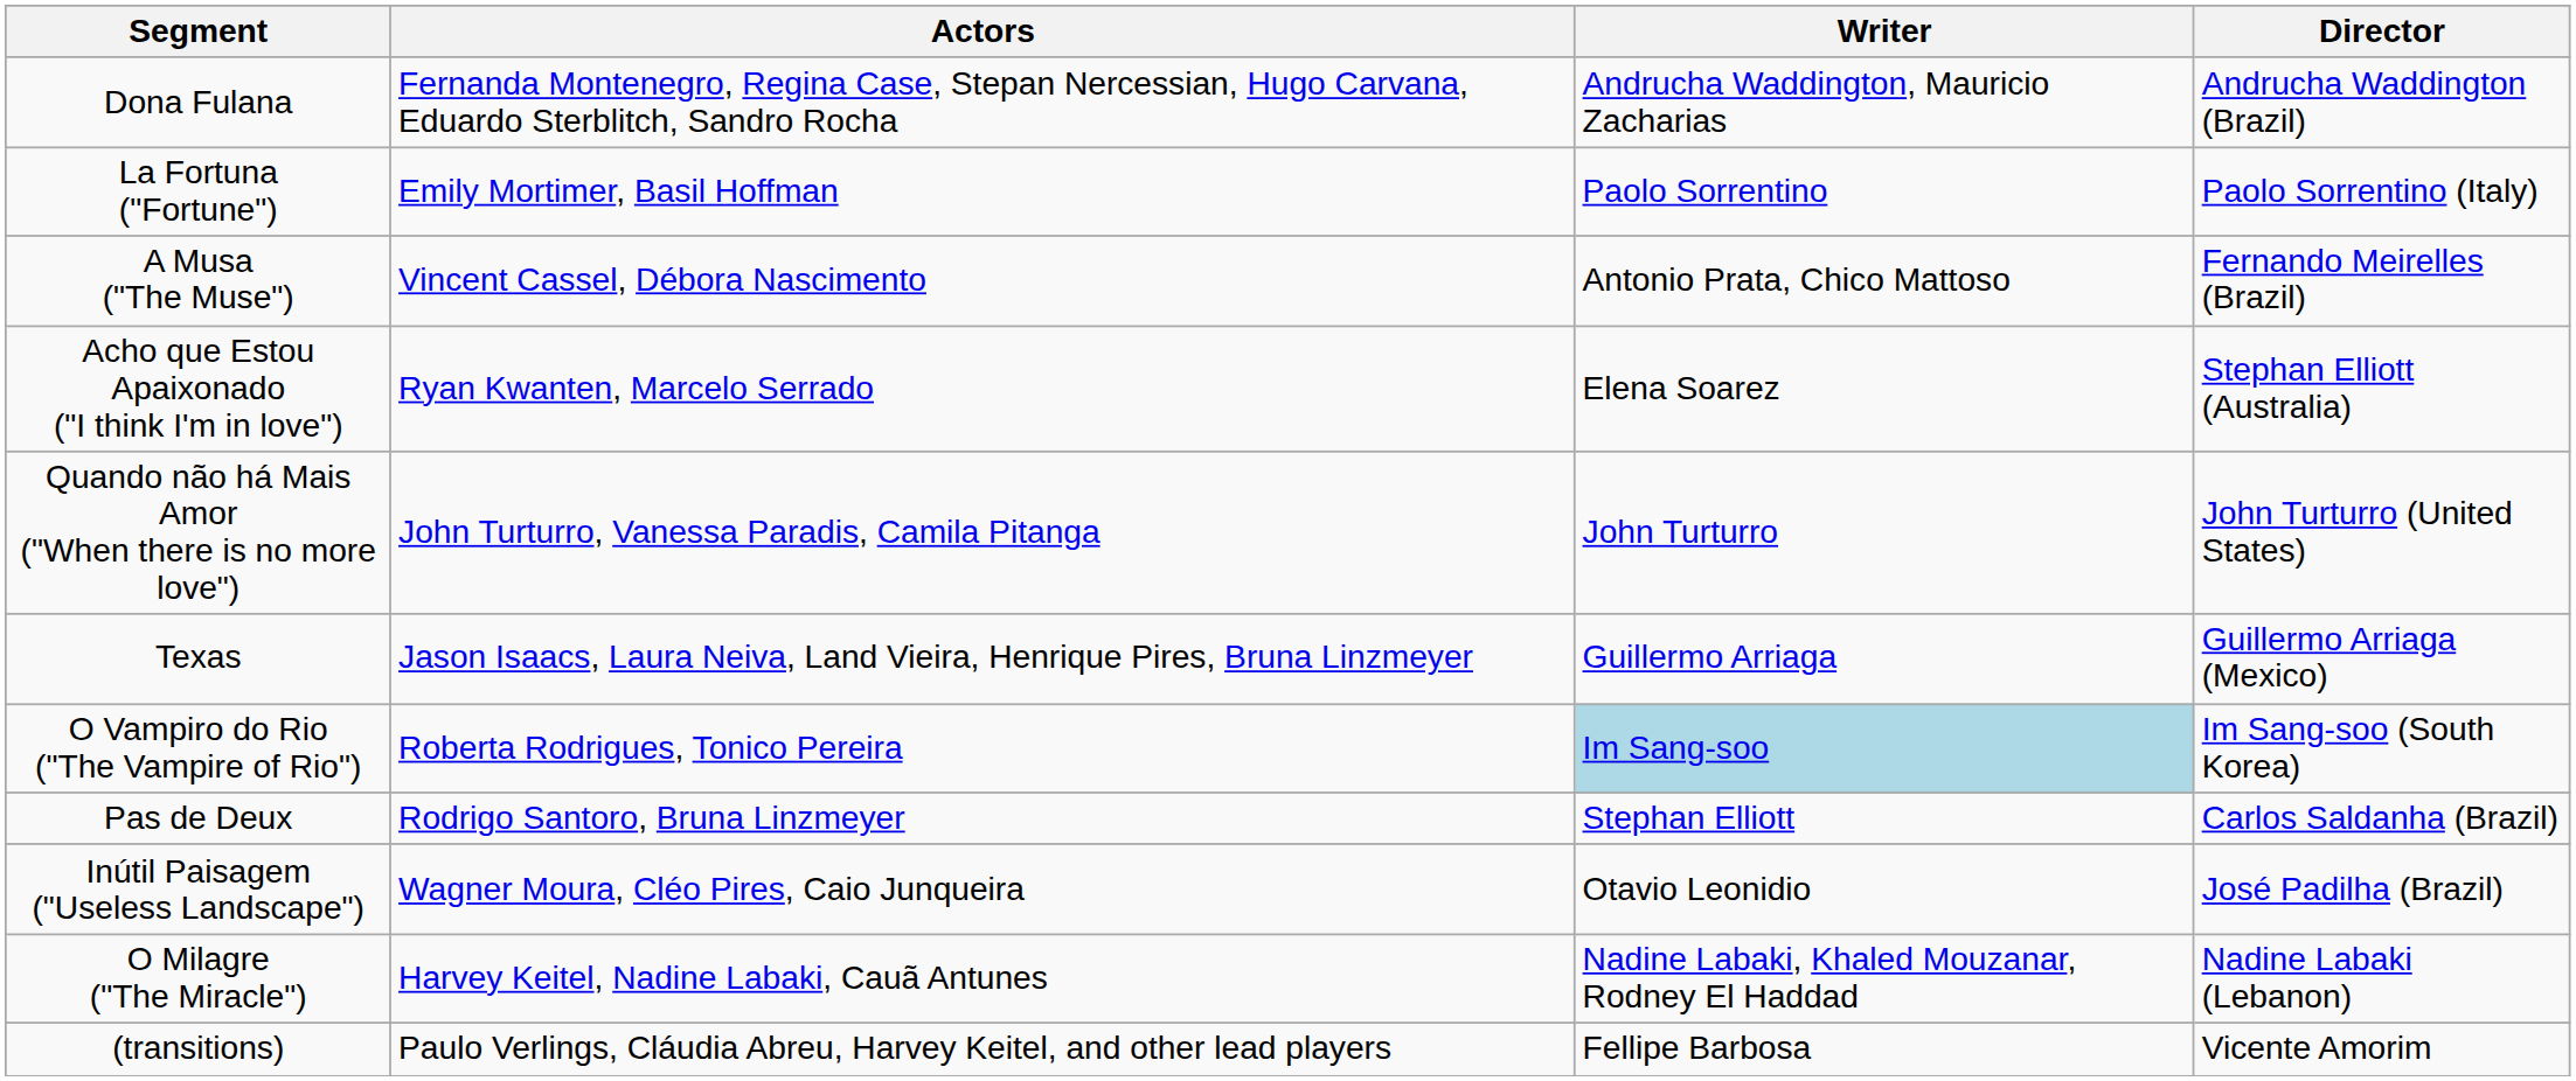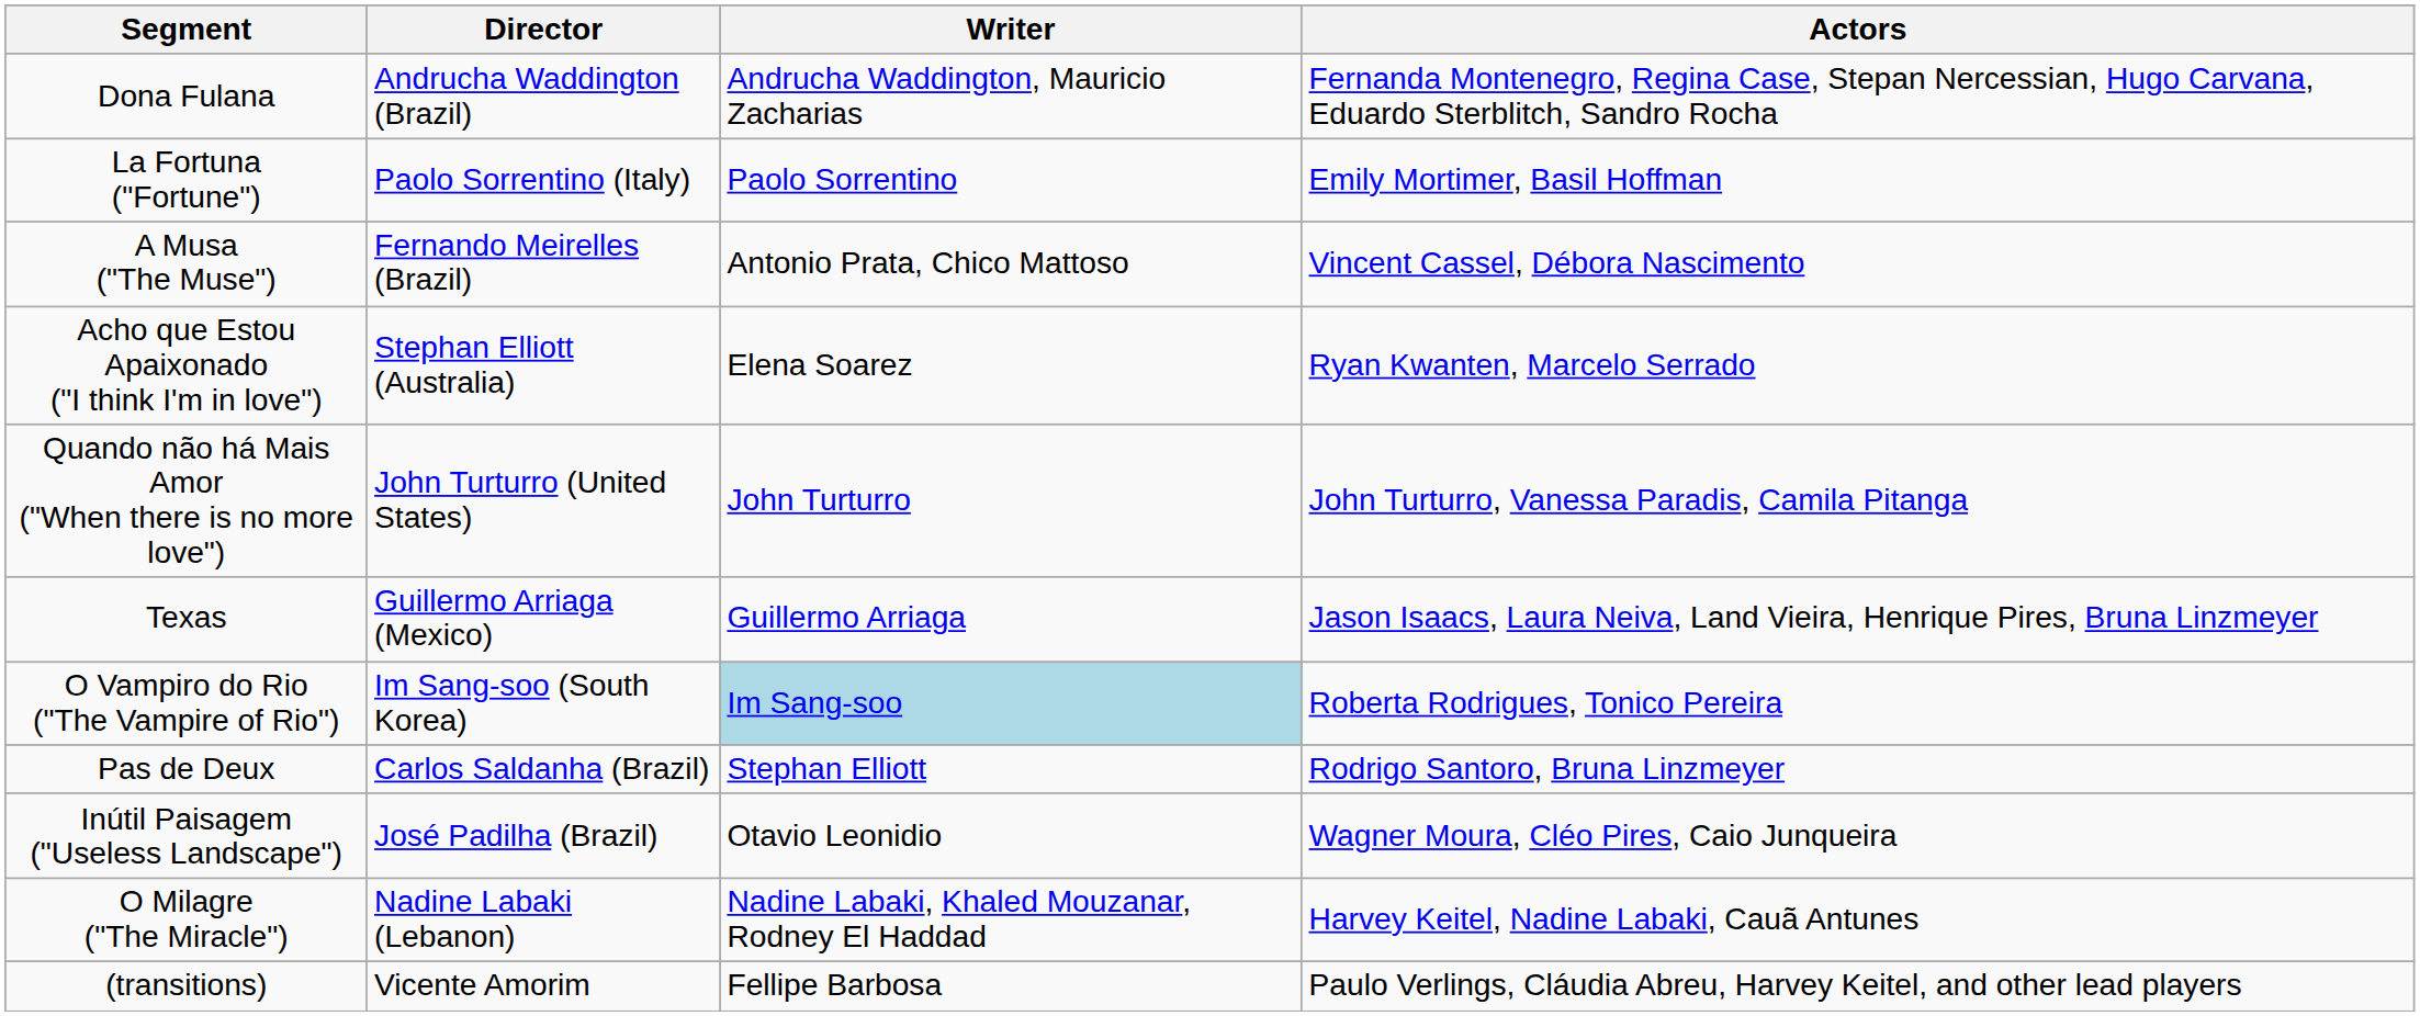columns swapped: Director <-> Actors
